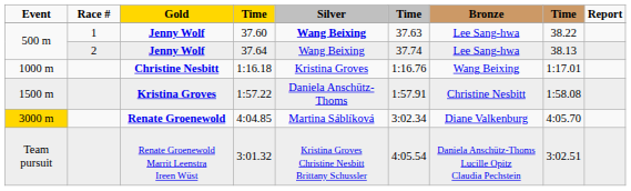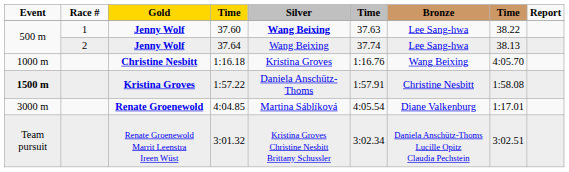1:16.18 | column 8: 1:17.01 -> 4:05.70
1:57.22 | Event: normal -> bold
4:04.85 | Event: gold background -> no background
4:04.85 | column 6: 3:02.34 -> 4:05.54
4:04.85 | column 8: 4:05.70 -> 1:17.01
3:01.32 | column 6: 4:05.54 -> 3:02.34
